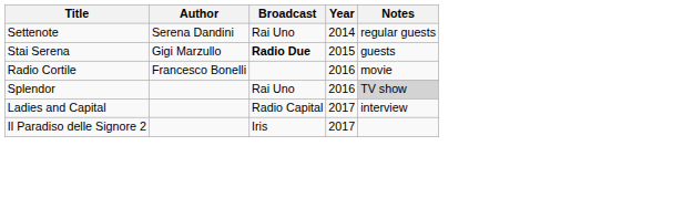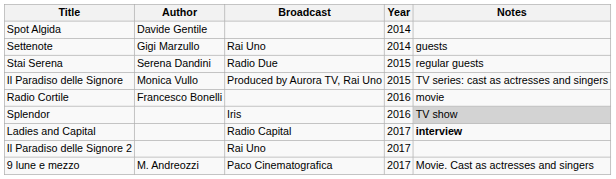+ row: Spot Algida | Davide Gentile | 2014
Settenote | Author: Serena Dandini -> Gigi Marzullo
Settenote | Notes: regular guests -> guests
Stai Serena | Author: Gigi Marzullo -> Serena Dandini
Stai Serena | Broadcast: bold -> normal
Stai Serena | Notes: guests -> regular guests
+ row: Il Paradiso delle Signore | Monica Vullo | Produced by Aurora TV, Rai Uno | 2015 | TV series: cast as actresses and singers
Splendor | Broadcast: Rai Uno -> Iris
Ladies and Capital | Notes: normal -> bold
Il Paradiso delle Signore 2 | Broadcast: Iris -> Rai Uno
+ row: 9 lune e mezzo | M. Andreozzi | Paco Cinematografica | 2017 | Movie. Cast as actresses and singers
